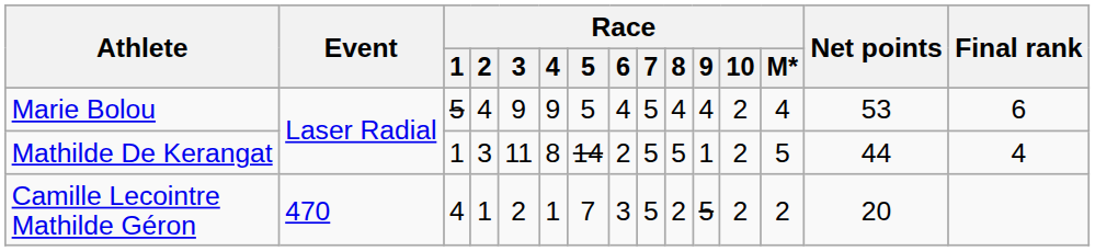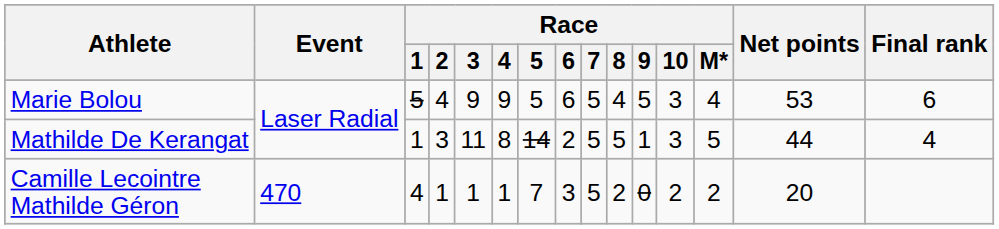Marie Bolou | Race / 6: 4 -> 6
Marie Bolou | Race / 9: 4 -> 5
Marie Bolou | Race / 10: 2 -> 3
Mathilde De Kerangat | Race / 10: 2 -> 3
Camille Lecointre Mathilde Géron | Race / 3: 2 -> 1
Camille Lecointre Mathilde Géron | Race / 9: 5 -> 0
